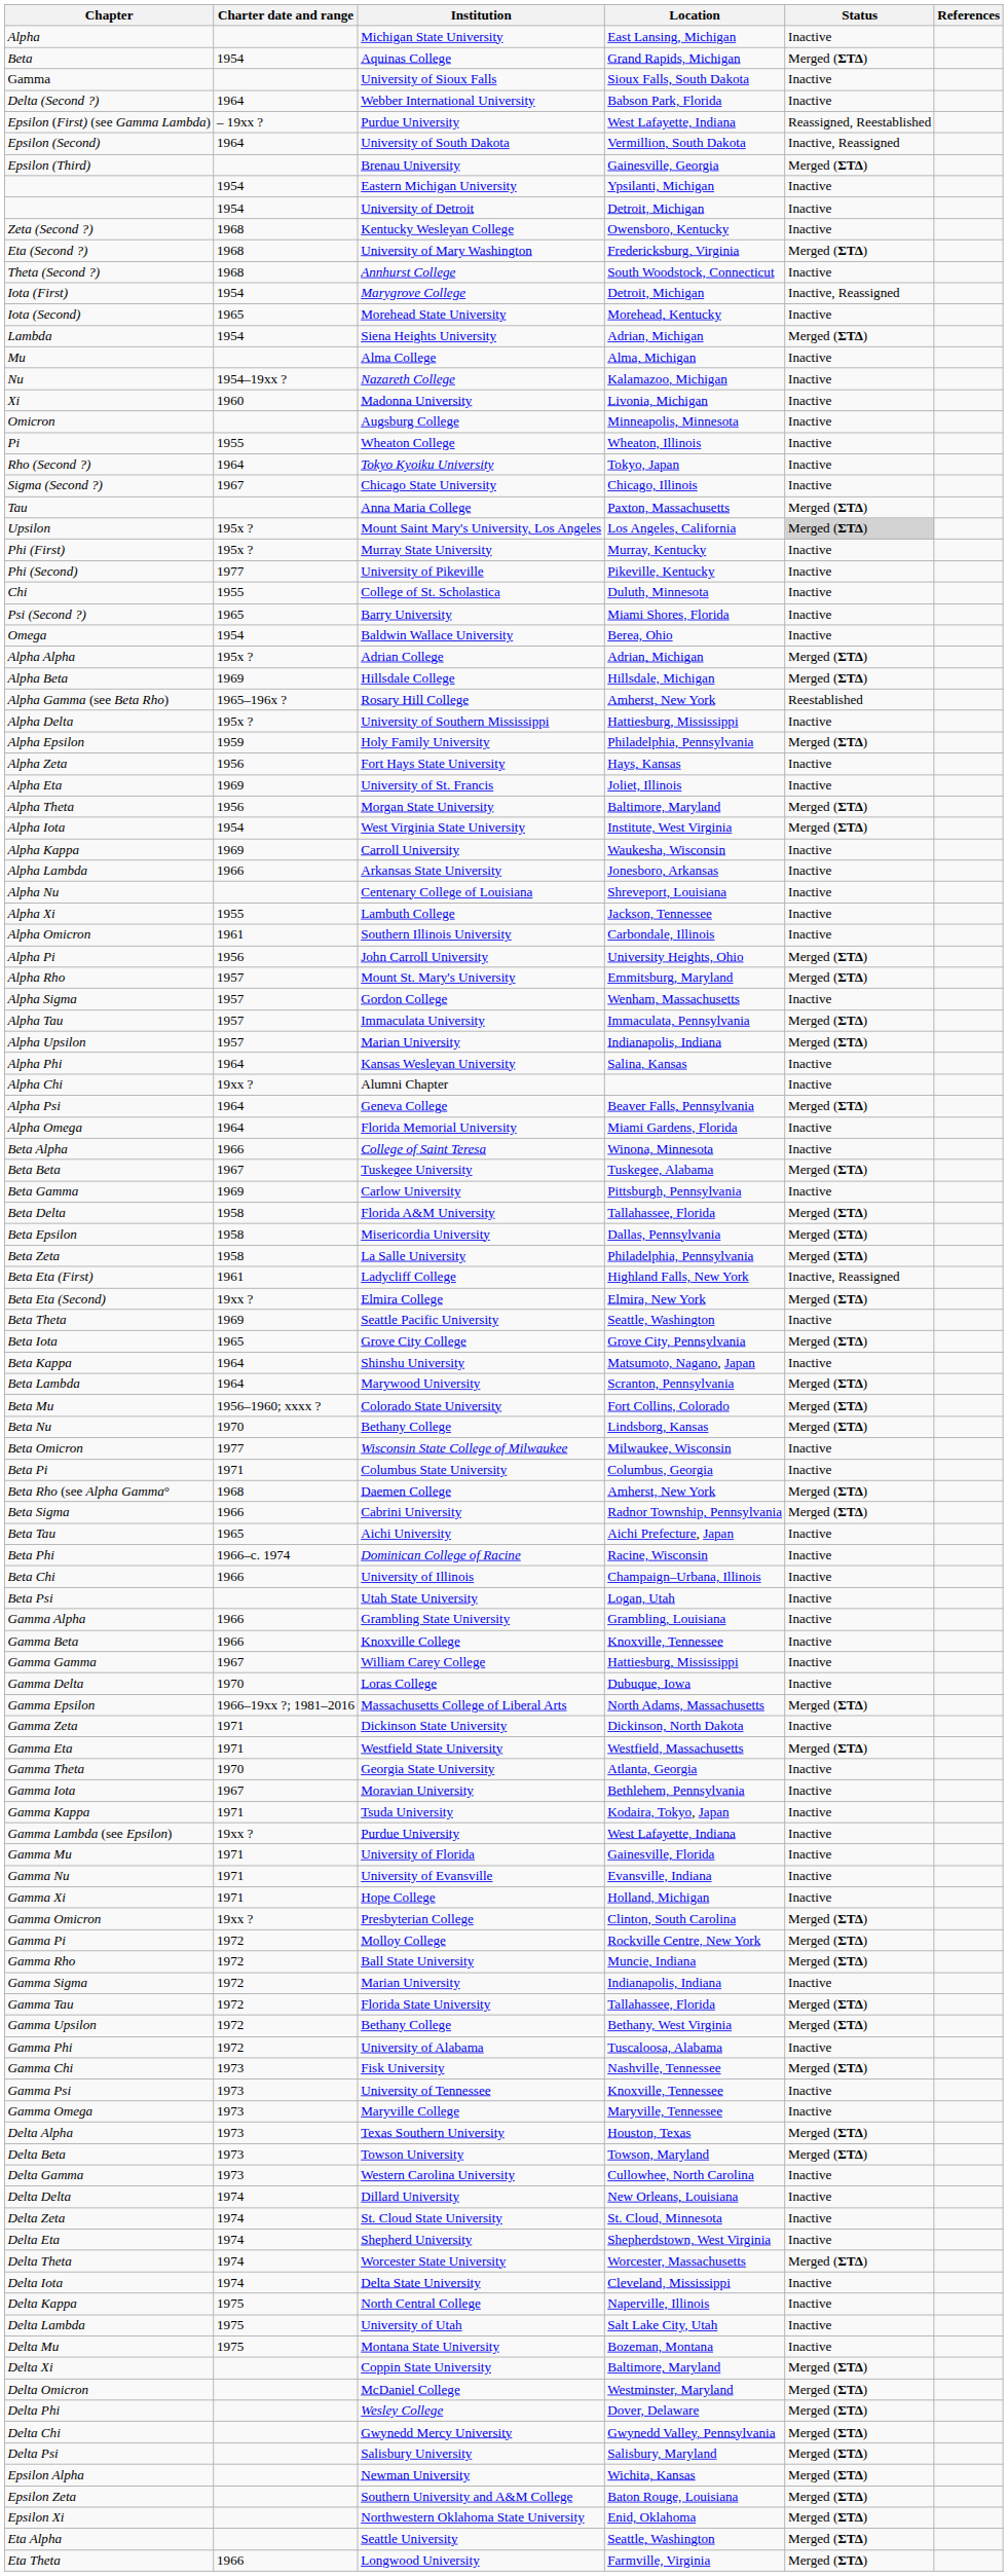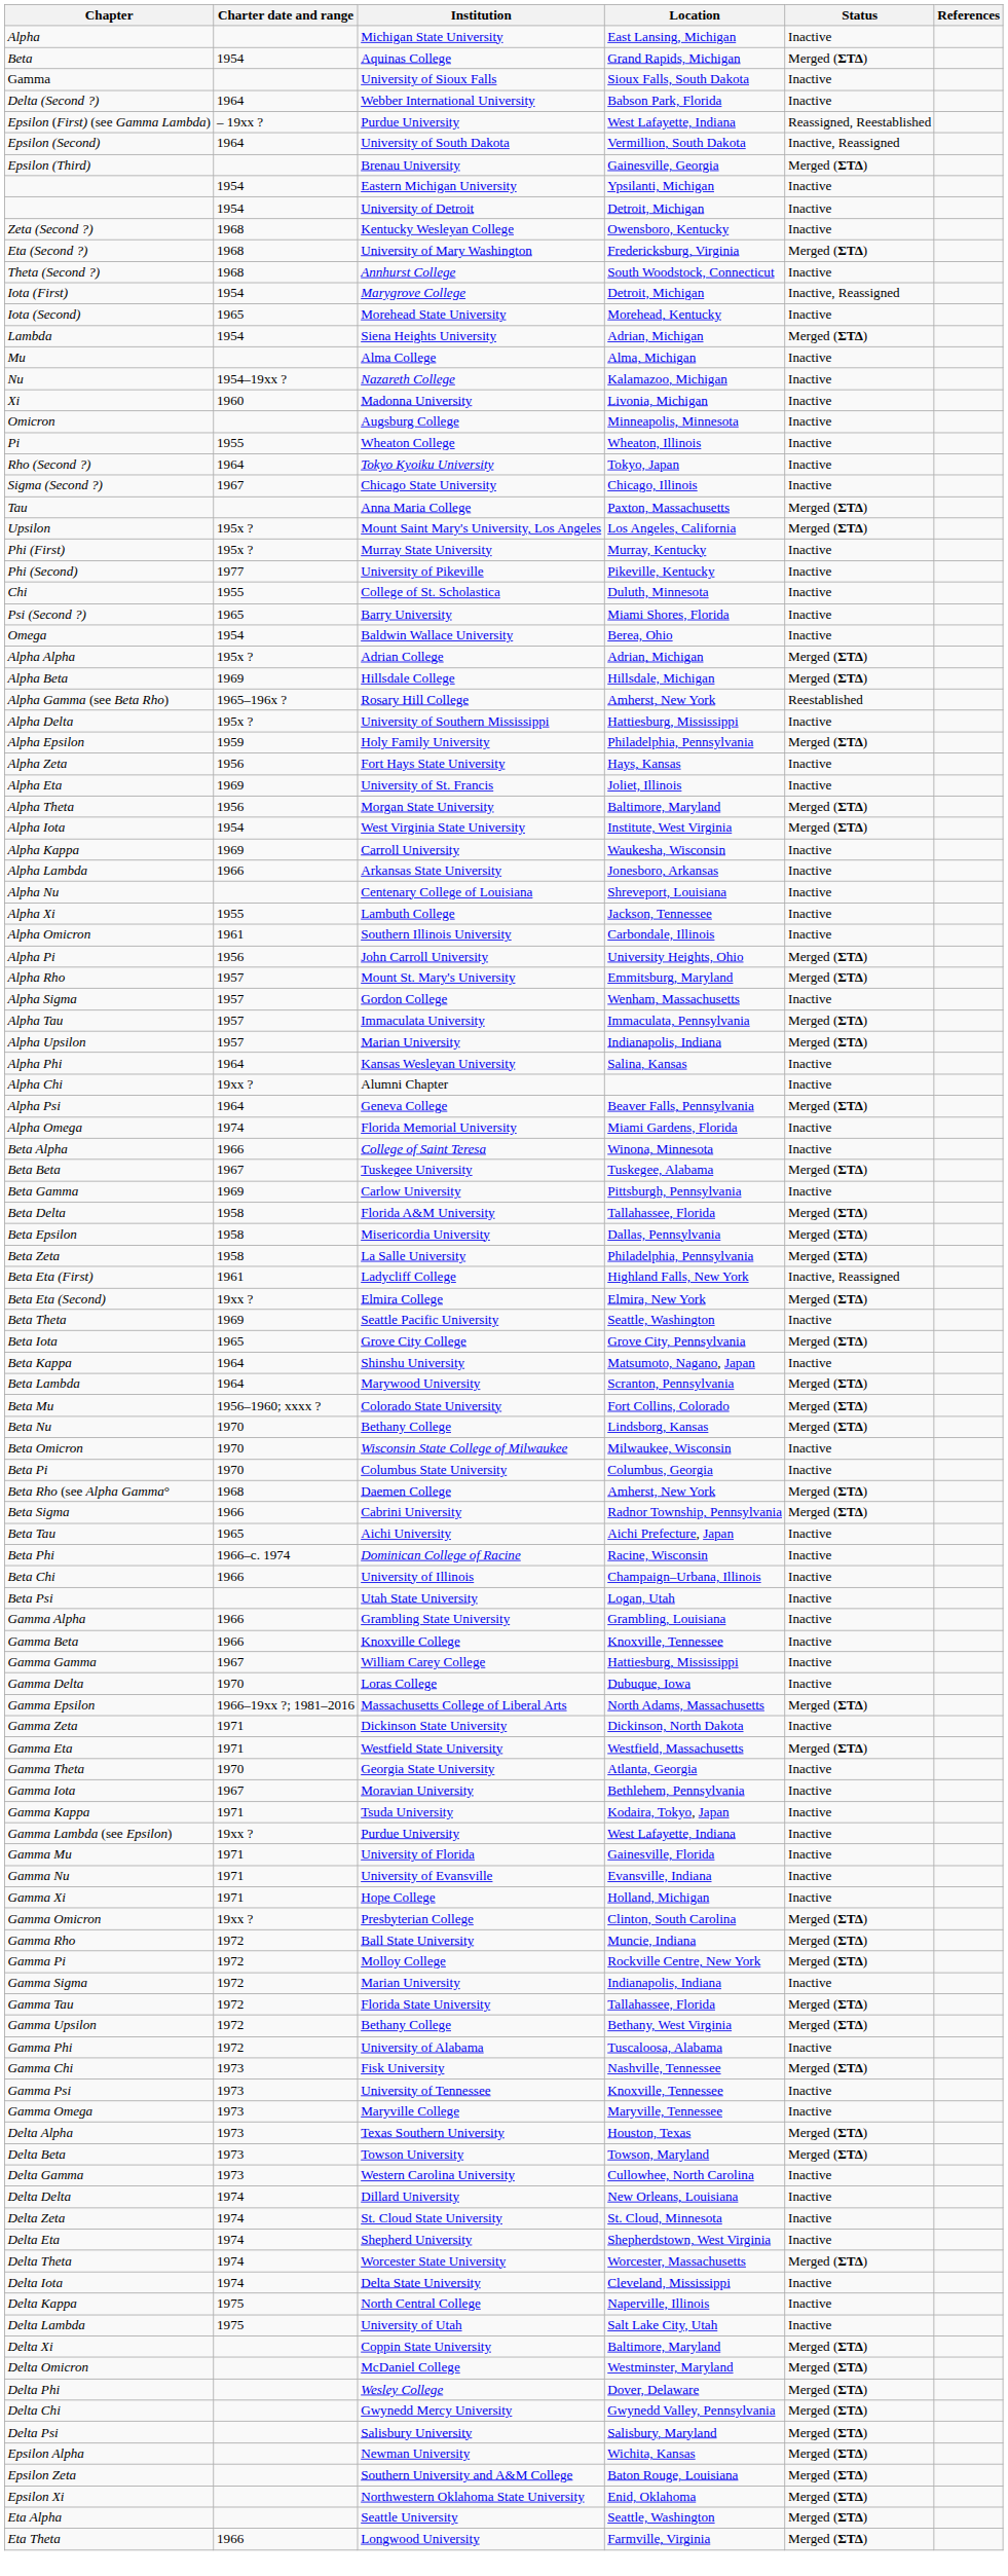Upsilon | Status: lightgrey background -> no background
Alpha Omega | Charter date and range: 1964 -> 1974
Beta Omicron | Charter date and range: 1977 -> 1970
Beta Pi | Charter date and range: 1971 -> 1970
rows swapped: Gamma Pi <-> Gamma Rho
- row: Delta Mu | 1975 | Montana State University | Bozeman, Montana | Inactive
